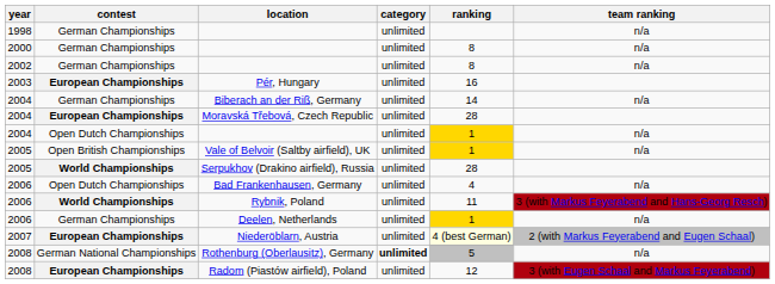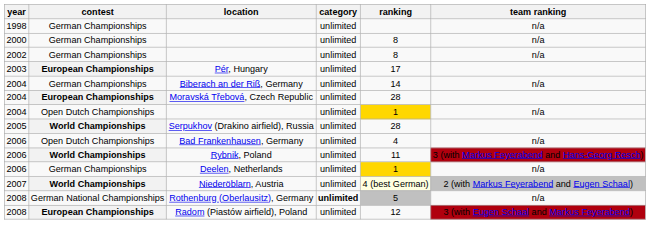Pér, Hungary | ranking: 16 -> 17
- row: 2005 | Open British Championships | Vale of Belvoir (Saltby airfield), UK | unlimited | 1 | n/a
Niederöblarn, Austria | contest: European Championships -> World Championships
